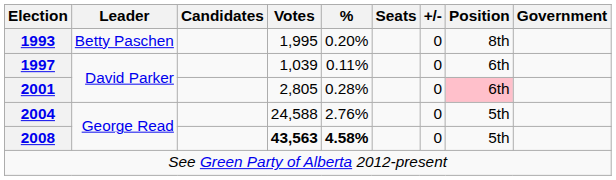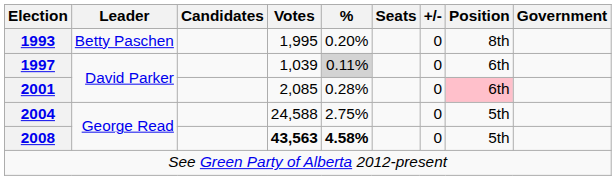1997 | %: no background -> lightgrey background
2001 | Votes: 2,805 -> 2,085
2004 | %: 2.76% -> 2.75%
